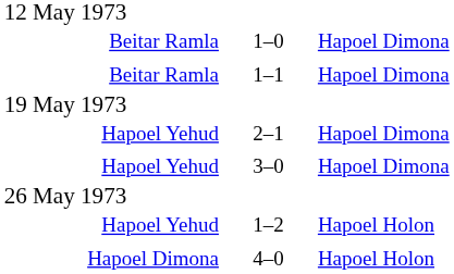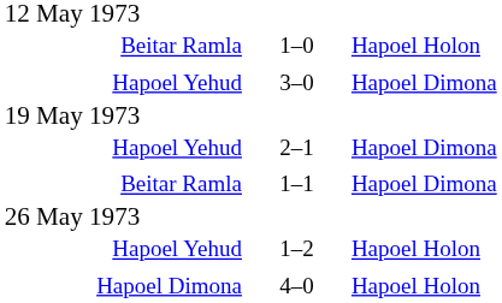Beitar Ramla / 1–0 | column 3: Hapoel Dimona -> Hapoel Holon
rows swapped: Hapoel Yehud / 3–0 <-> Beitar Ramla / 1–1
